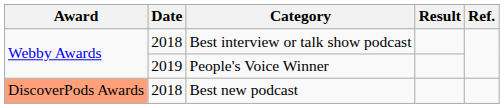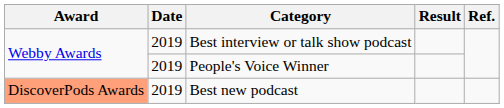Best interview or talk show podcast | Date: 2018 -> 2019
Best new podcast | Date: 2018 -> 2019
